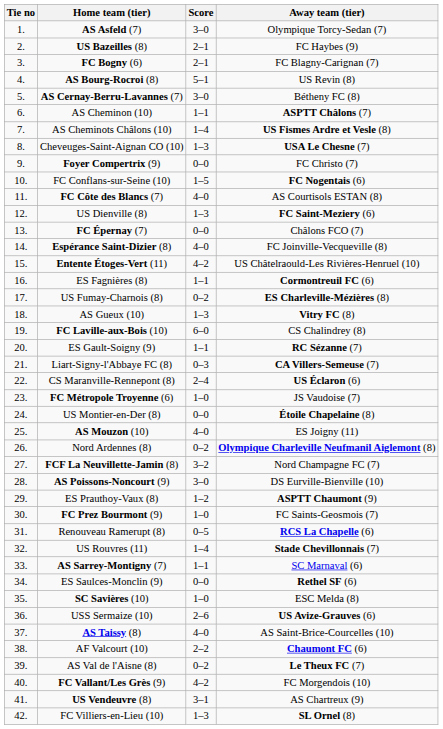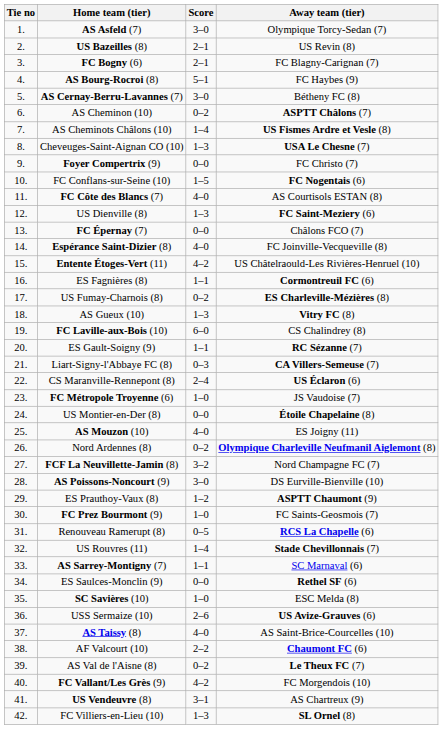US Bazeilles (8) | Away team (tier): FC Haybes (9) -> US Revin (8)
AS Bourg-Rocroi (8) | Away team (tier): US Revin (8) -> FC Haybes (9)
AS Cheminon (10) | Score: 1–1 -> 0–2
